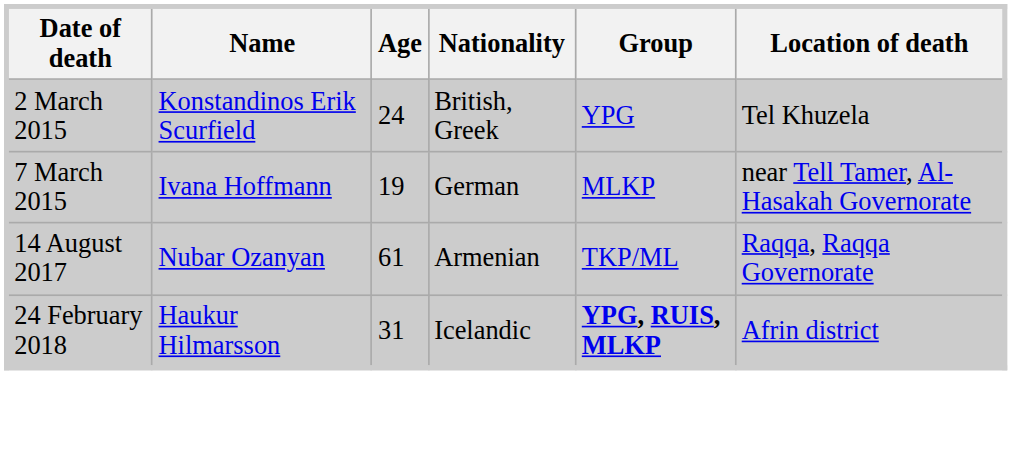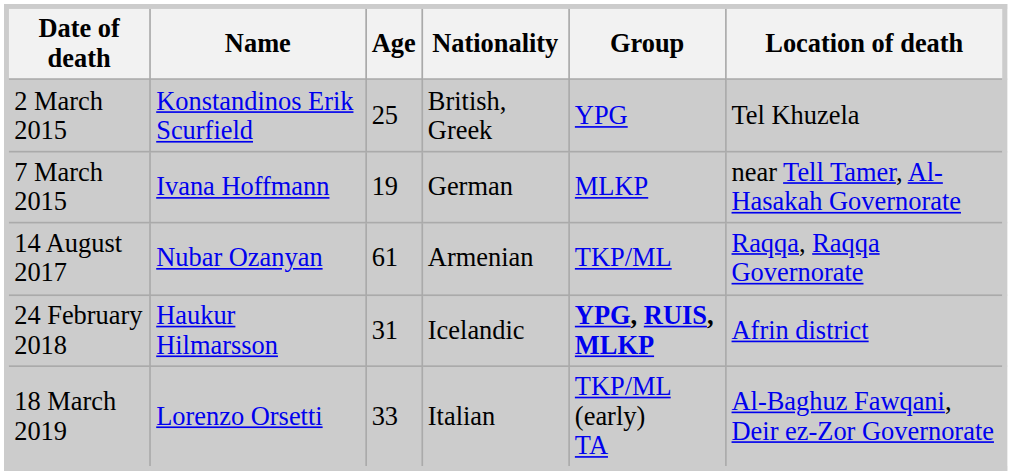2 March 2015 | Age: 24 -> 25
+ row: 18 March 2019 | Lorenzo Orsetti | 33 | Italian | TKP/ML (early) TA | Al-Baghuz Fawqani, Deir ez-Zor Governorate
